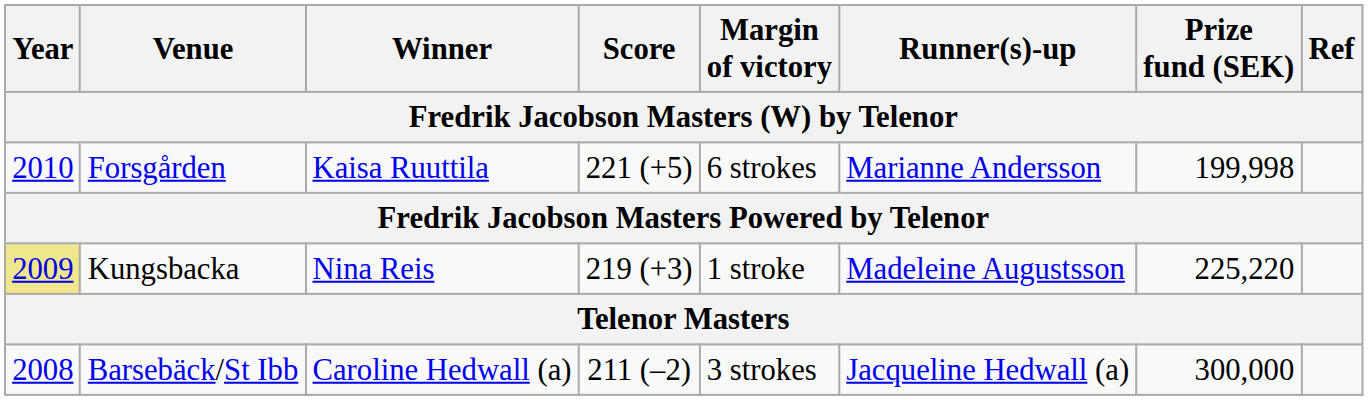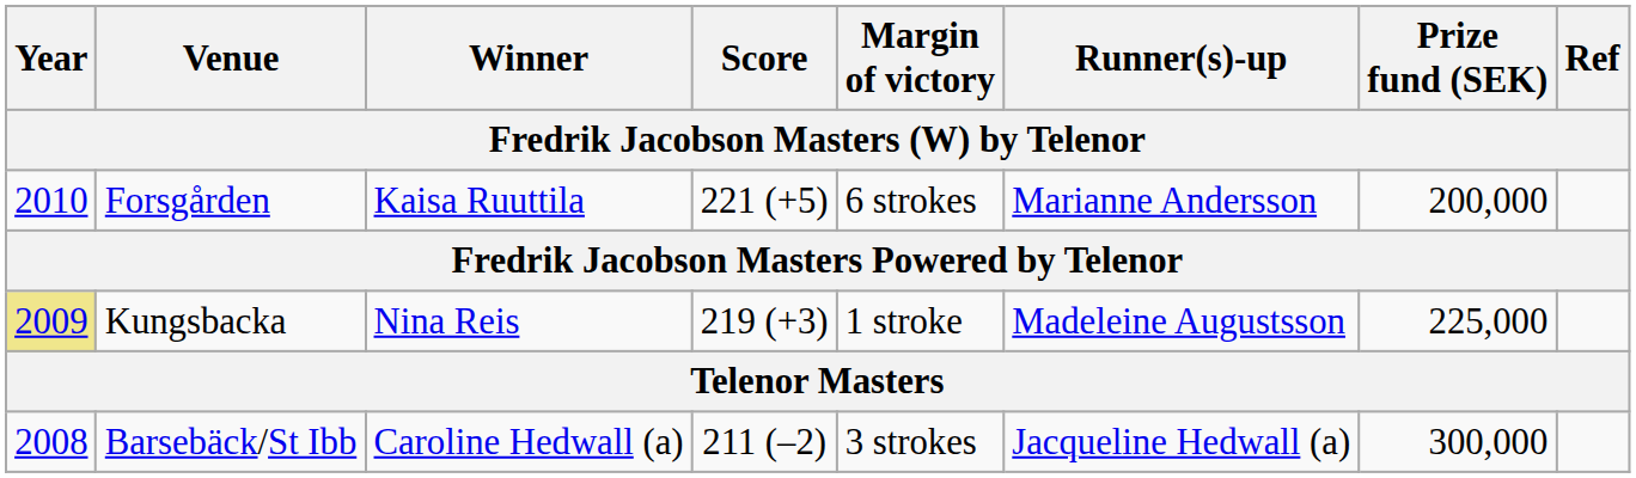Forsgården | Prize fund (SEK): 199,998 -> 200,000
Kungsbacka | Prize fund (SEK): 225,220 -> 225,000
